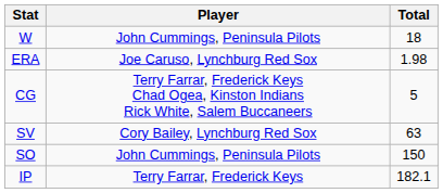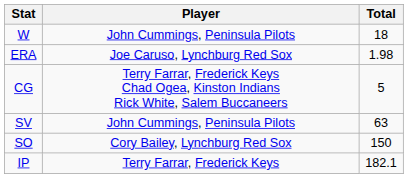SV | Player: Cory Bailey, Lynchburg Red Sox -> John Cummings, Peninsula Pilots
SO | Player: John Cummings, Peninsula Pilots -> Cory Bailey, Lynchburg Red Sox
